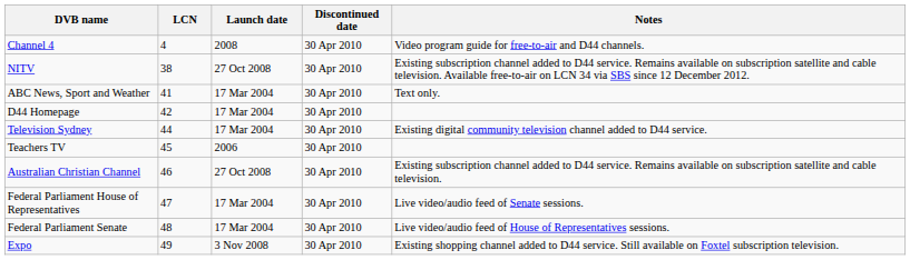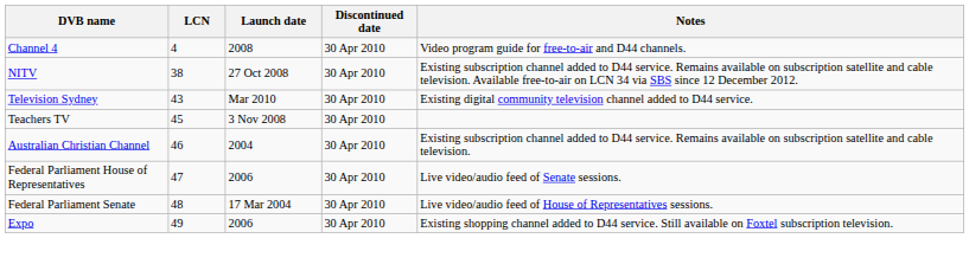- row: ABC News, Sport and Weather | 41 | 17 Mar 2004 | 30 Apr 2010 | Text only.
- row: D44 Homepage | 42 | 17 Mar 2004 | 30 Apr 2010
Television Sydney | LCN: 44 -> 43
Television Sydney | Launch date: 17 Mar 2004 -> Mar 2010
Teachers TV | Launch date: 2006 -> 3 Nov 2008
Australian Christian Channel | Launch date: 27 Oct 2008 -> 2004
Federal Parliament House of Representatives | Launch date: 17 Mar 2004 -> 2006
Expo | Launch date: 3 Nov 2008 -> 2006
